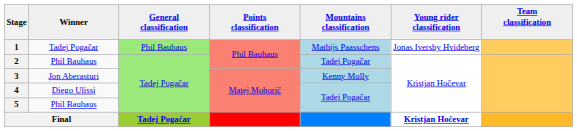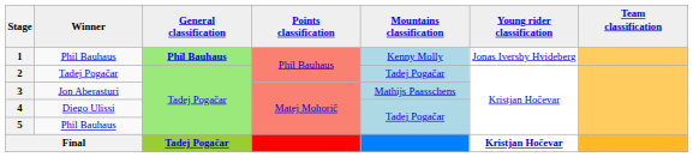1 | Winner: Tadej Pogačar -> Phil Bauhaus
1 | General classification: normal -> bold
1 | Mountains classification: Mathijs Paasschens -> Kenny Molly
2 | Winner: Phil Bauhaus -> Tadej Pogačar
3 | Mountains classification: Kenny Molly -> Mathijs Paasschens
